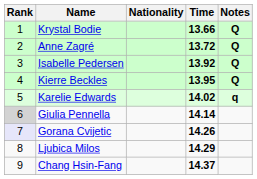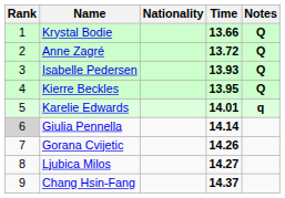Isabelle Pedersen | Time: 13.92 -> 13.93
Karelie Edwards | Time: 14.02 -> 14.01
Gorana Cvijetic | Rank: lavender background -> no background
Ljubica Milos | Time: 14.29 -> 14.27
